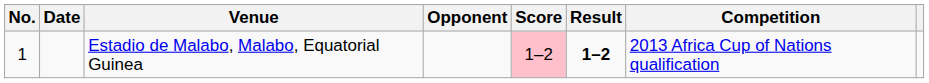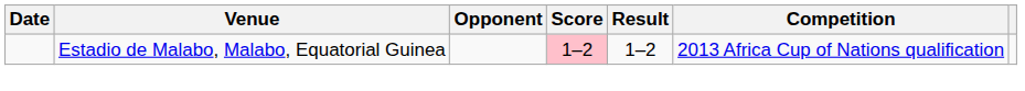- column: No. | 1
Estadio de Malabo, Malabo, Equatorial Guinea | Result: bold -> normal
